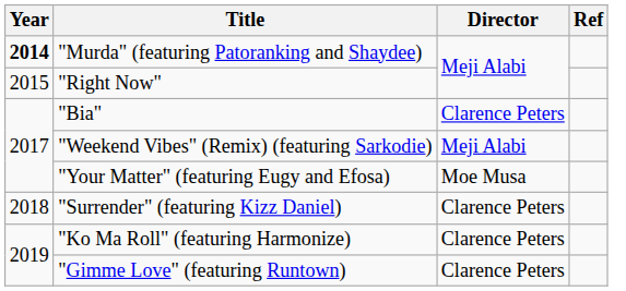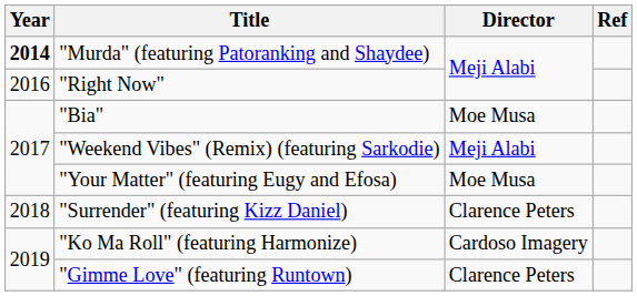"Right Now" | Year: 2015 -> 2016
"Bia" | Director: Clarence Peters -> Moe Musa
"Ko Ma Roll" (featuring Harmonize) | Director: Clarence Peters -> Cardoso Imagery
